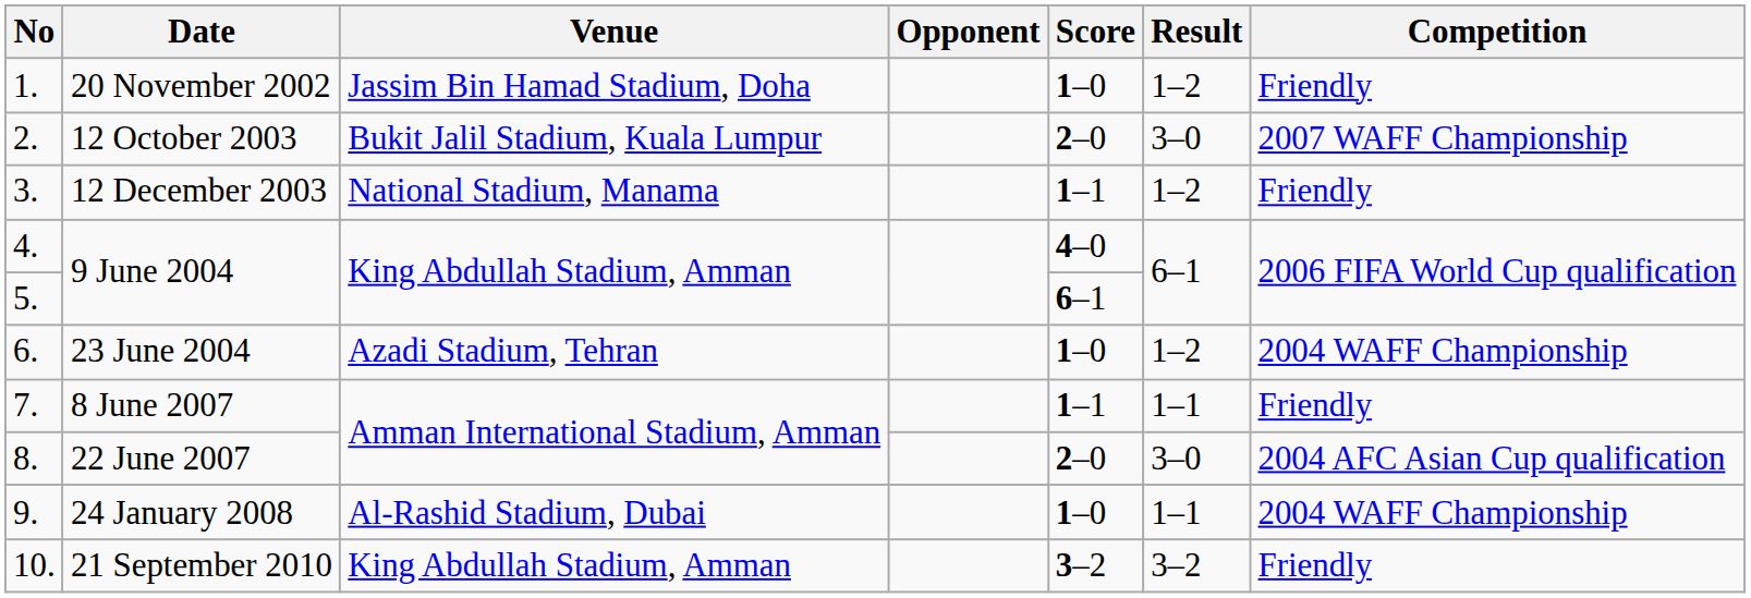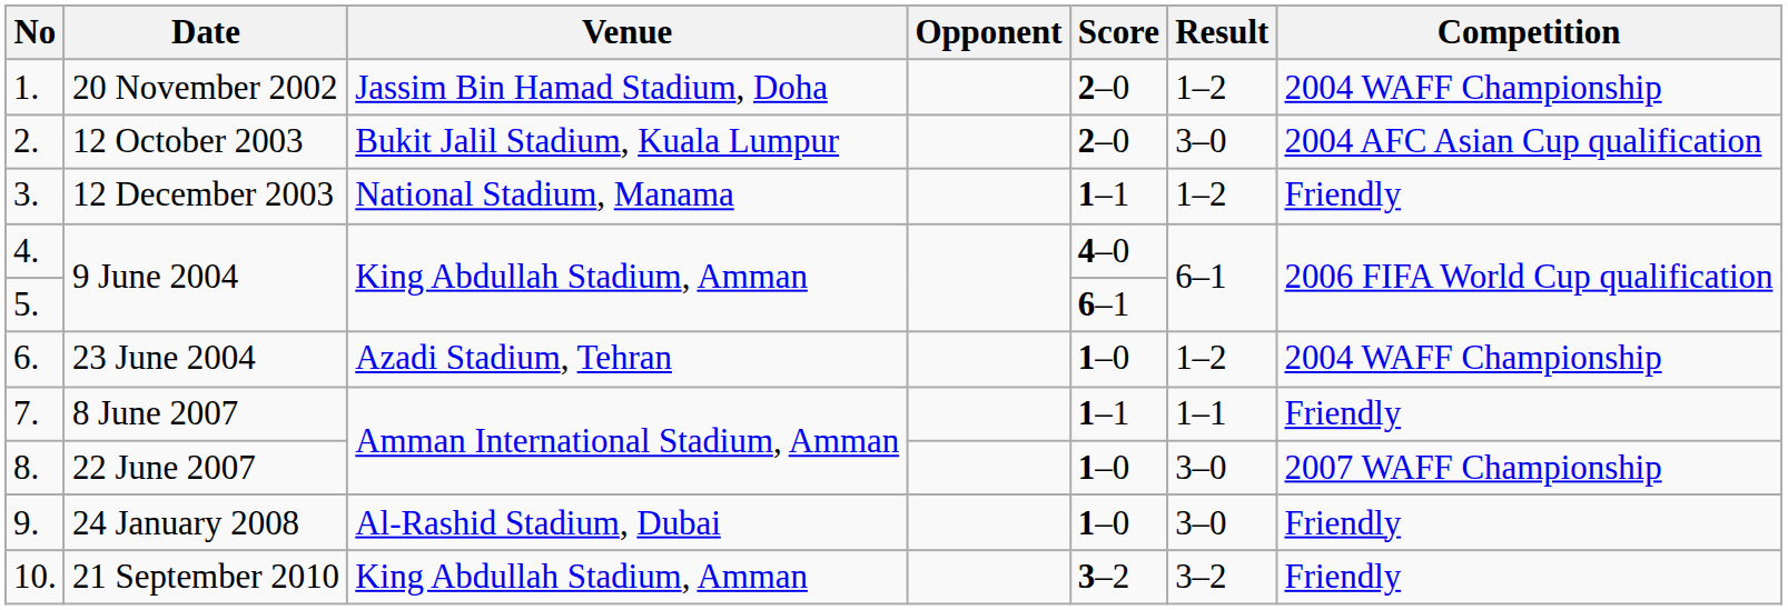20 November 2002 | Score: 1–0 -> 2–0
20 November 2002 | Competition: Friendly -> 2004 WAFF Championship
12 October 2003 | Competition: 2007 WAFF Championship -> 2004 AFC Asian Cup qualification
22 June 2007 | Score: 2–0 -> 1–0
22 June 2007 | Competition: 2004 AFC Asian Cup qualification -> 2007 WAFF Championship
24 January 2008 | Result: 1–1 -> 3–0
24 January 2008 | Competition: 2004 WAFF Championship -> Friendly
